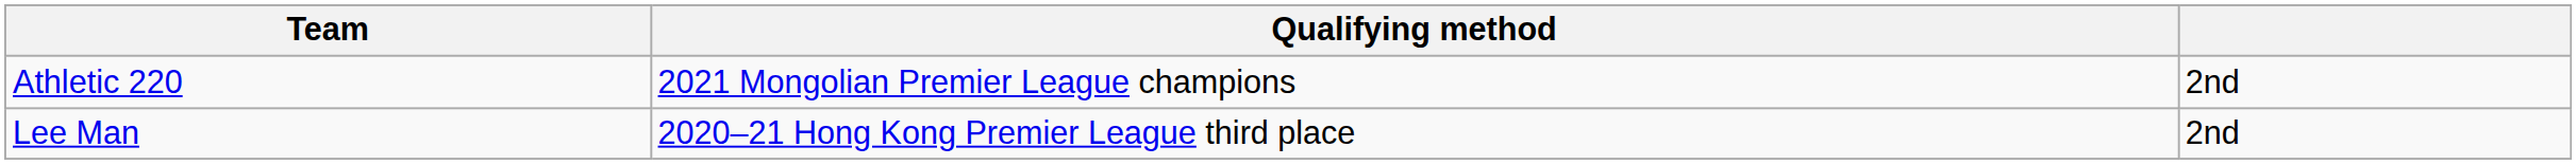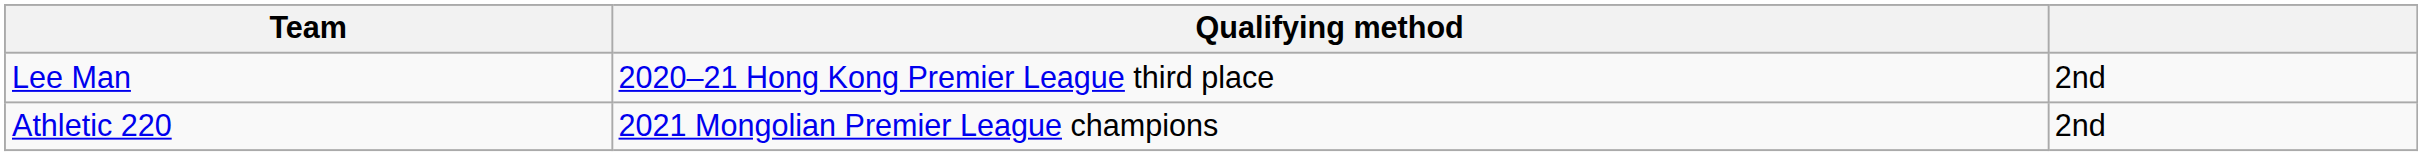rows swapped: Lee Man <-> Athletic 220
